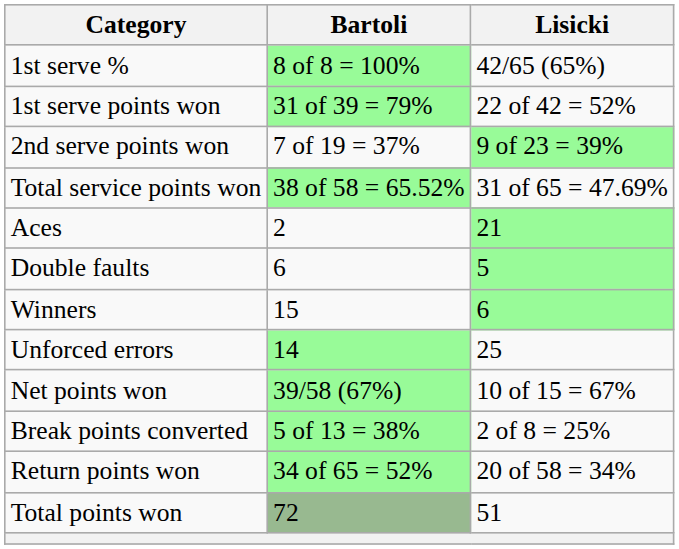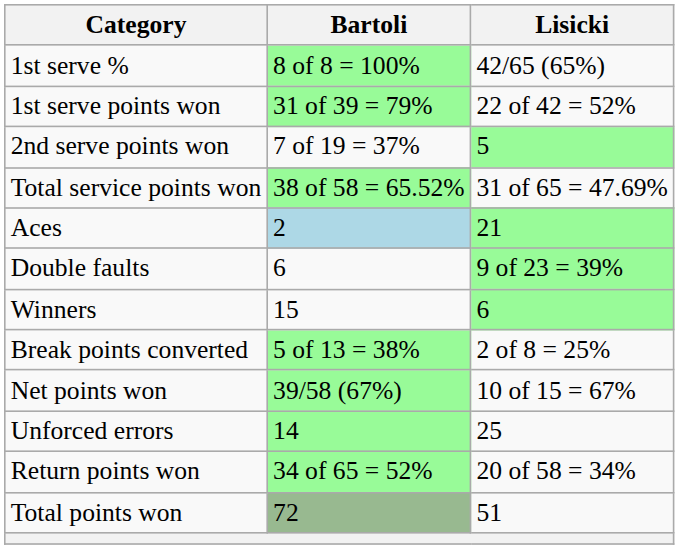2nd serve points won | Lisicki: 9 of 23 = 39% -> 5
Aces | Bartoli: no background -> lightblue background
Double faults | Lisicki: 5 -> 9 of 23 = 39%
rows swapped: Unforced errors <-> Break points converted
